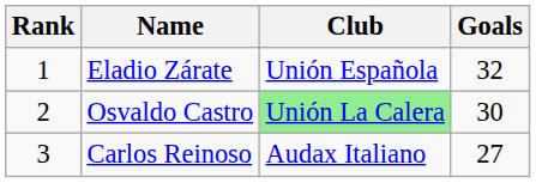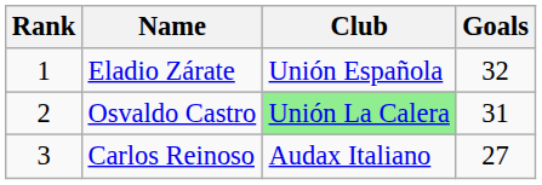Osvaldo Castro | Goals: 30 -> 31
